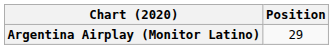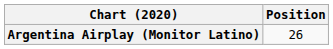Argentina Airplay (Monitor Latino) | Position: 29 -> 26
